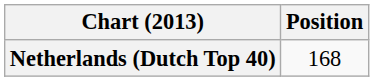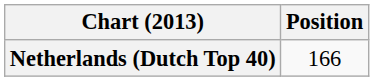Netherlands (Dutch Top 40) | Position: 168 -> 166
